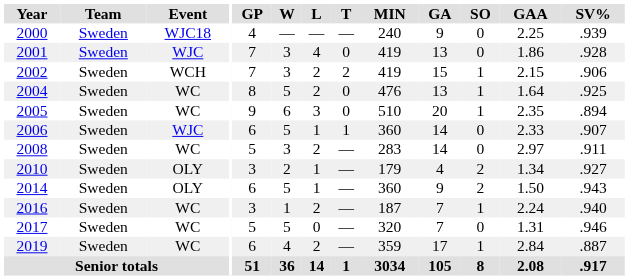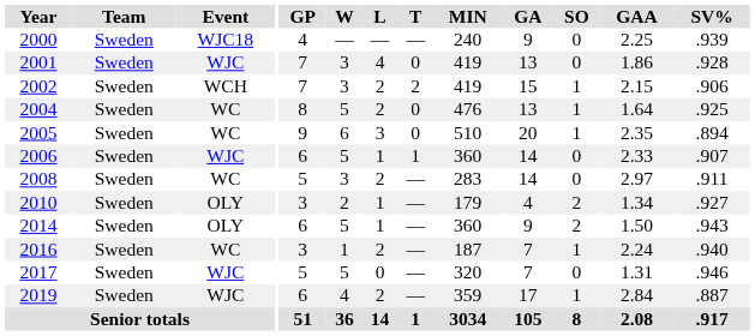2017 | Event: WC -> WJC
2019 | Event: WC -> WJC
